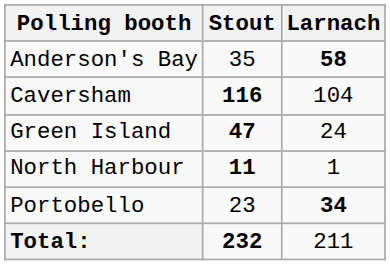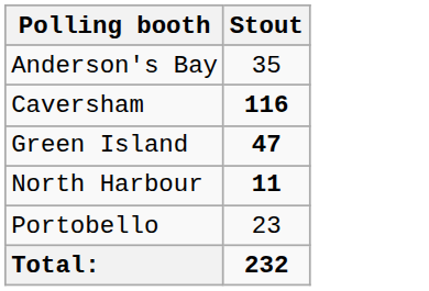- column: Larnach | 58 | 104 | 24 | 1 | 34 | 211
